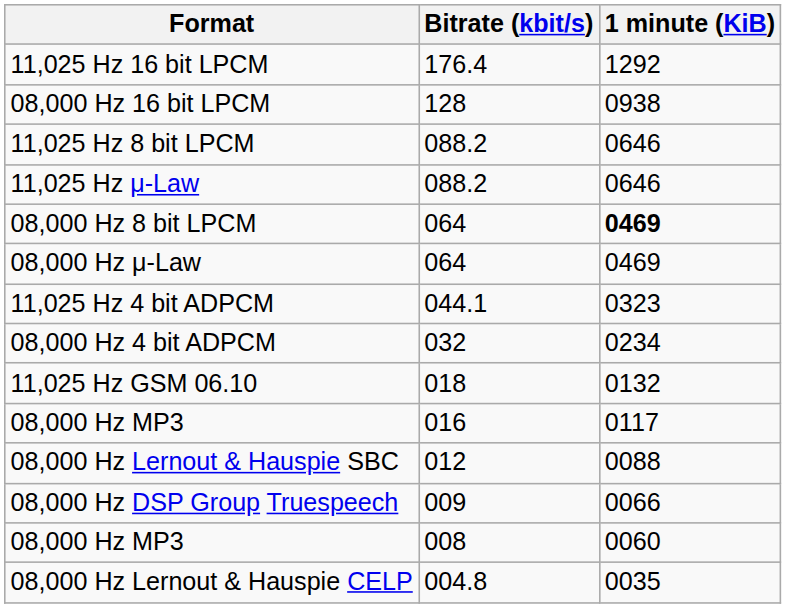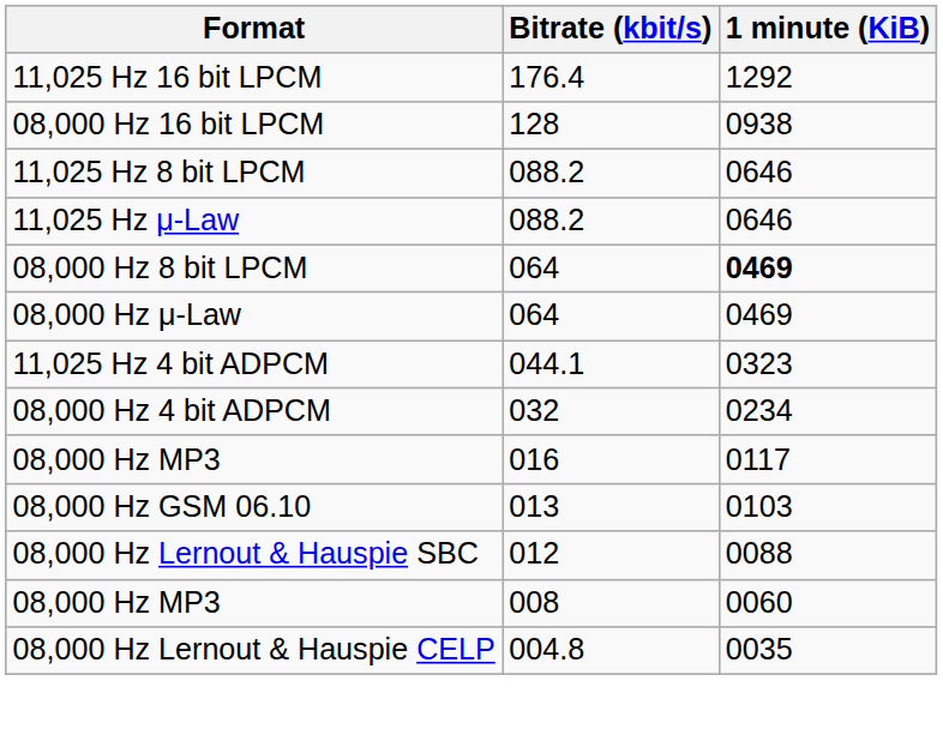- row: 11,025 Hz GSM 06.10 | 018 | 0132
+ row: 08,000 Hz GSM 06.10 | 013 | 0103
- row: 08,000 Hz DSP Group Truespeech | 009 | 0066
